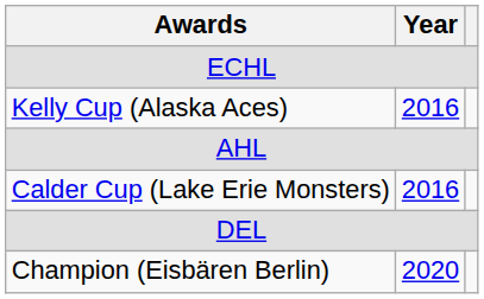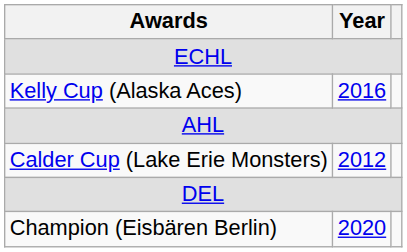Calder Cup (Lake Erie Monsters) | Year: 2016 -> 2012
